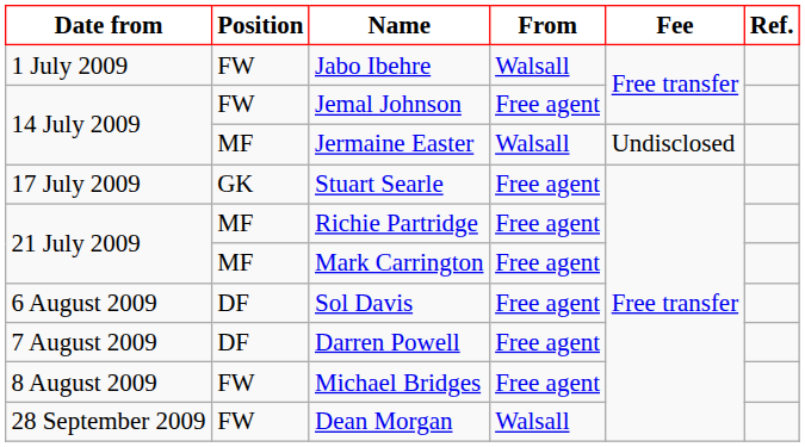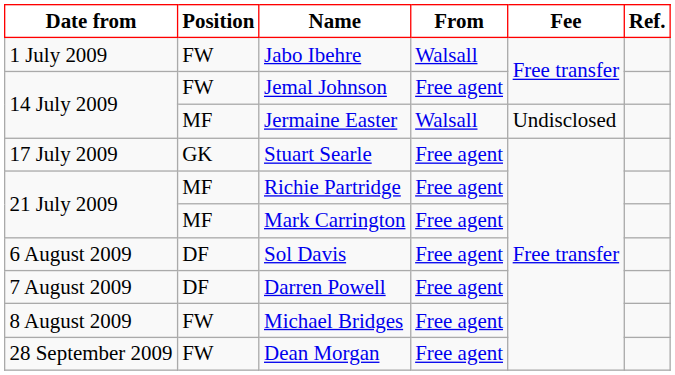Dean Morgan | From: Walsall -> Free agent
